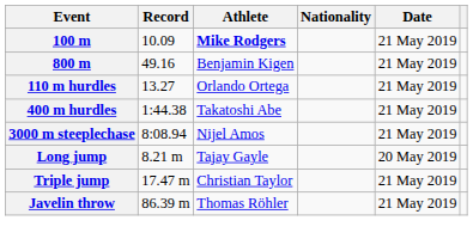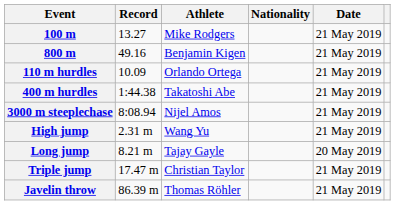100 m | Record: 10.09 -> 13.27
100 m | Athlete: bold -> normal
110 m hurdles | Record: 13.27 -> 10.09
+ row: High jump | 2.31 m | Wang Yu | 21 May 2019
